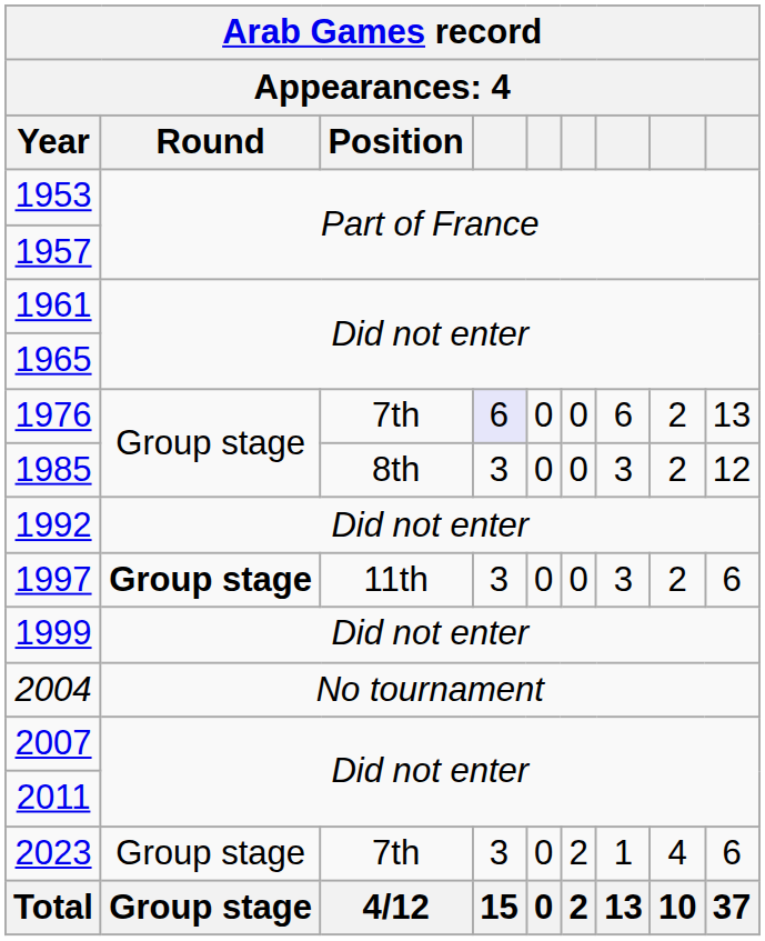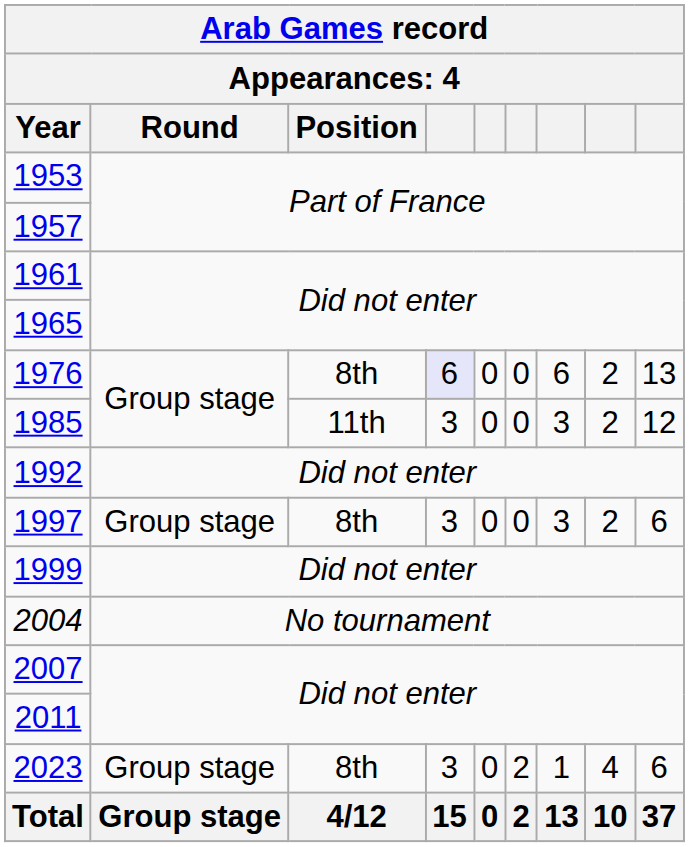1976 | Position: 7th -> 8th
1985 | Position: 8th -> 11th
1997 | Round: bold -> normal
1997 | Position: 11th -> 8th
2023 | Position: 7th -> 8th
